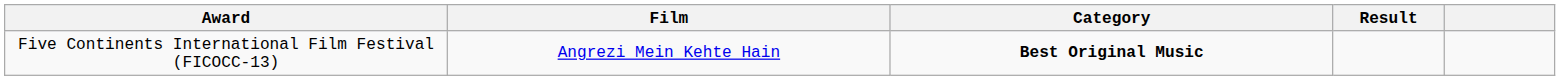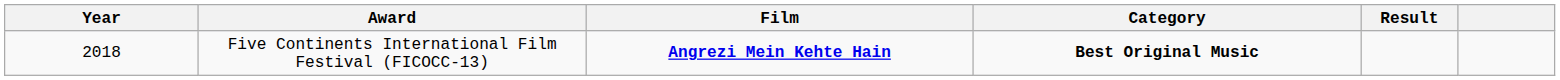+ column: Year | 2018
Five Continents International Film Festival (FICOCC-13) | Film: normal -> bold
